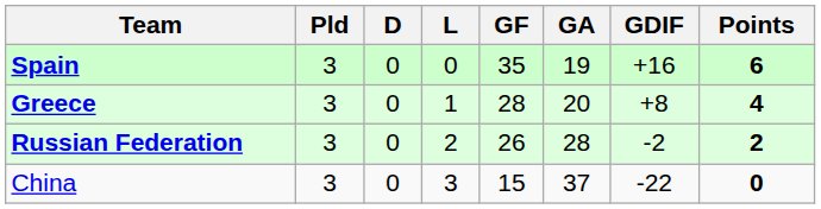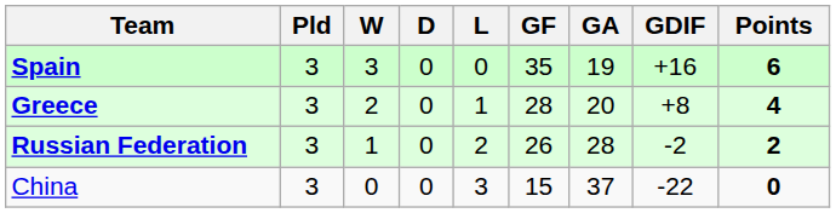+ column: W | 3 | 2 | 1 | 0
